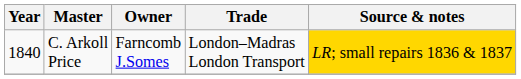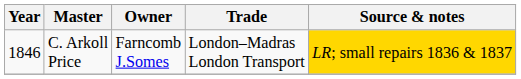C. Arkoll Price | Year: 1840 -> 1846
